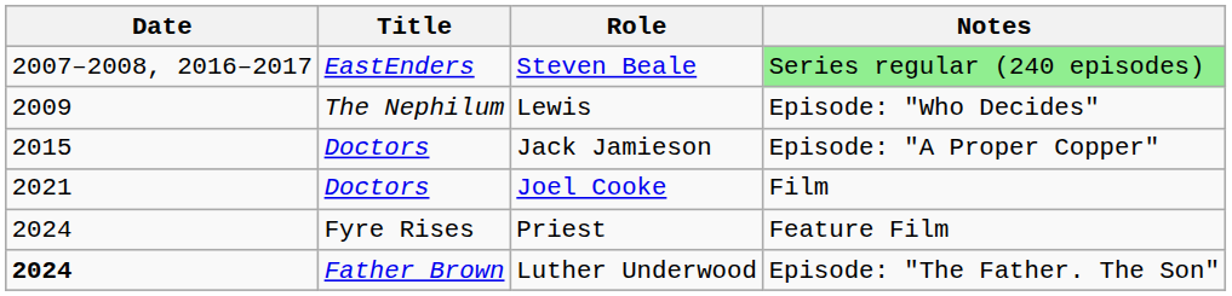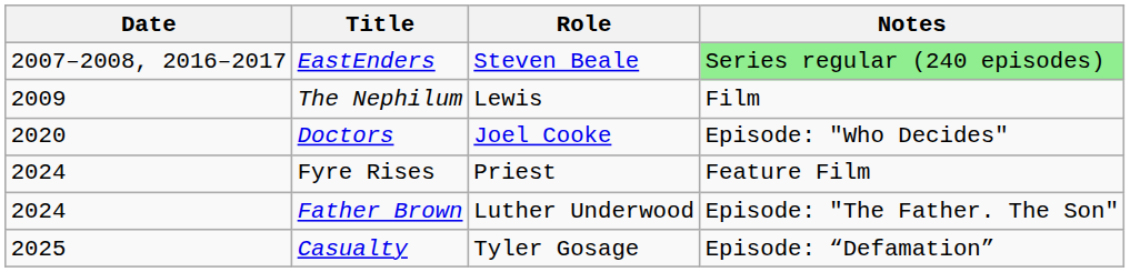Lewis | Notes: Episode: "Who Decides" -> Film
- row: 2015 | Doctors | Jack Jamieson | Episode: "A Proper Copper"
Joel Cooke | Date: 2021 -> 2020
Joel Cooke | Notes: Film -> Episode: "Who Decides"
Luther Underwood | Date: bold -> normal
+ row: 2025 | Casualty | Tyler Gosage | Episode: “Defamation”
